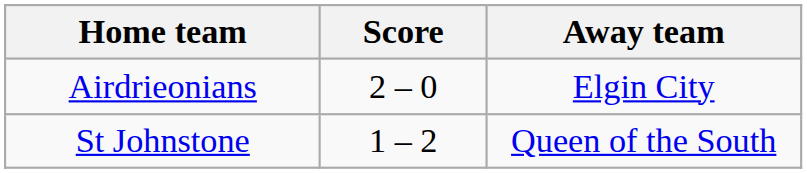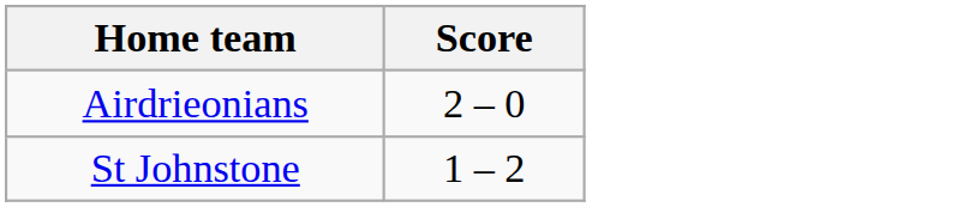- column: Away team | Elgin City | Queen of the South
